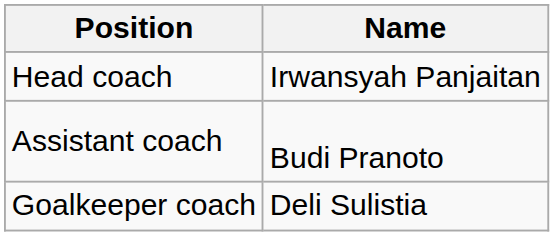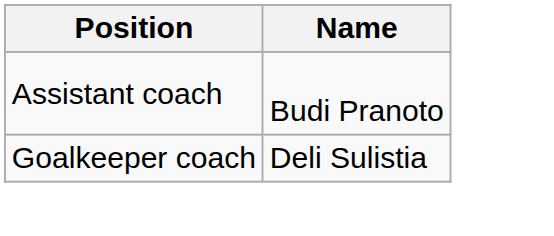- row: Head coach | Irwansyah Panjaitan
